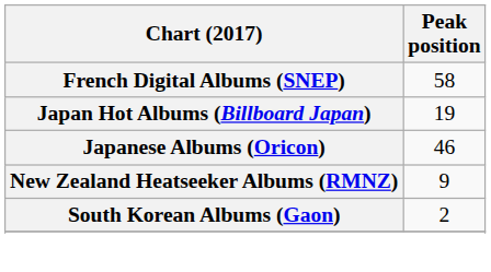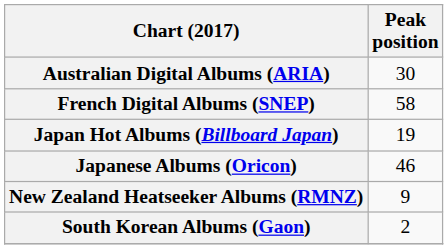+ row: Australian Digital Albums (ARIA) | 30
